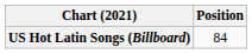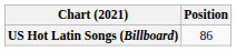US Hot Latin Songs (Billboard) | Position: 84 -> 86
